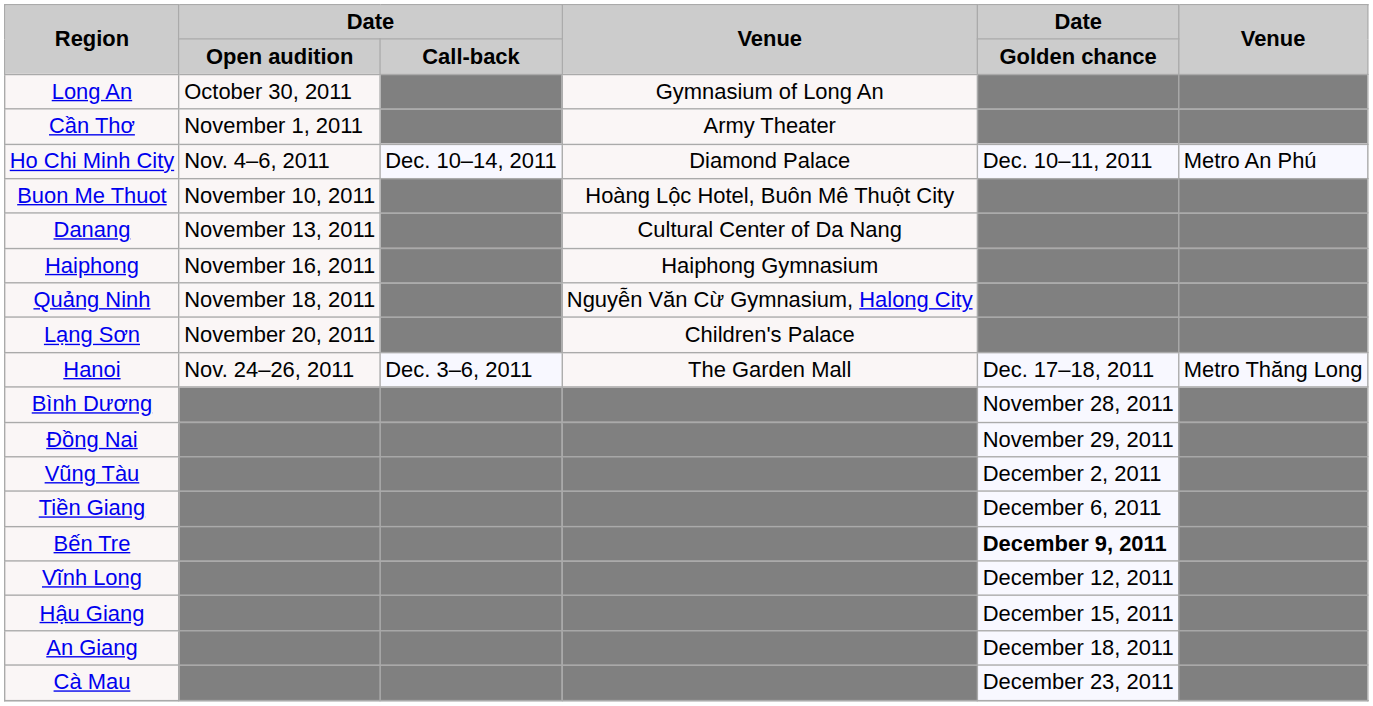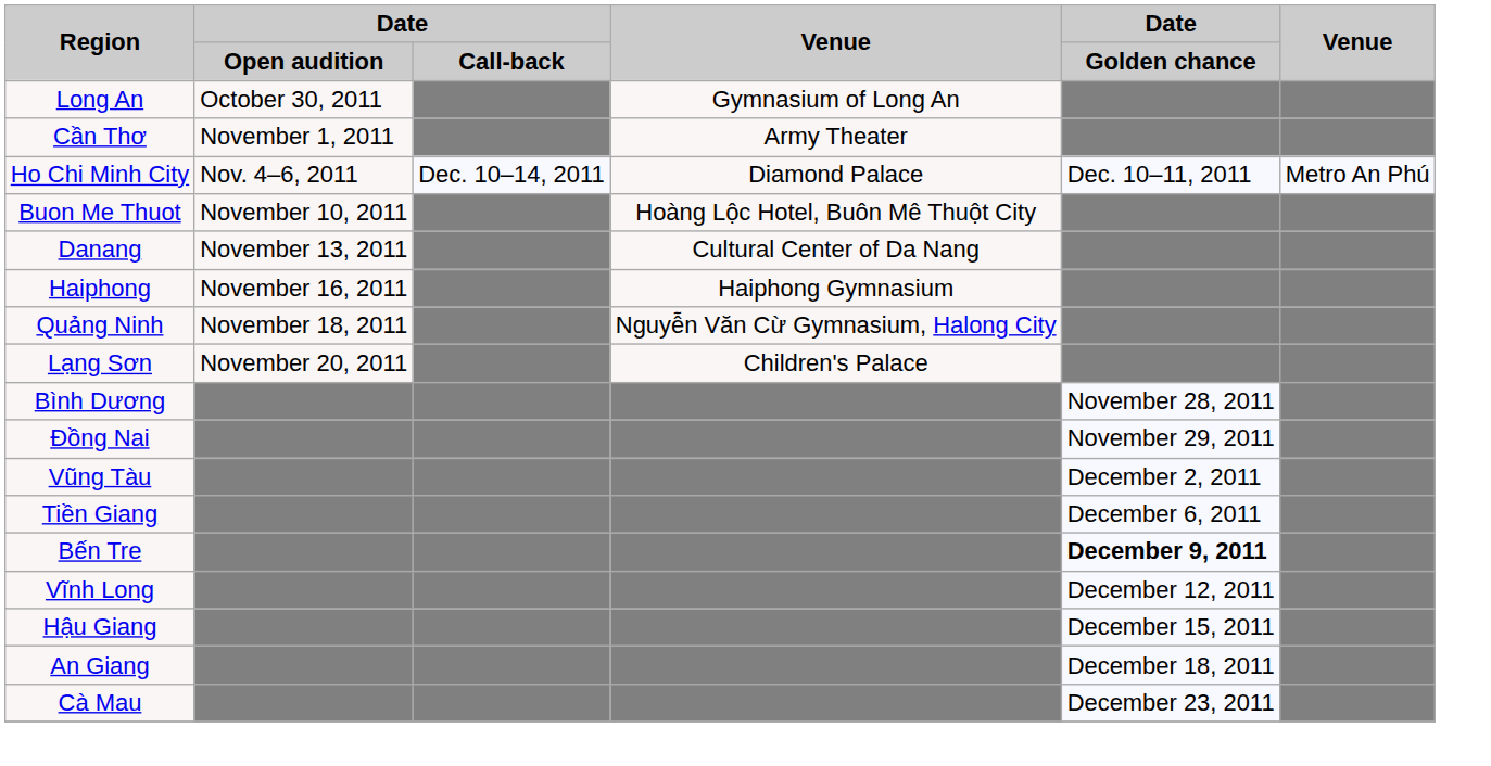- row: Hanoi | Nov. 24–26, 2011 | Dec. 3–6, 2011 | The Garden Mall | Dec. 17–18, 2011 | Metro Thăng Long
